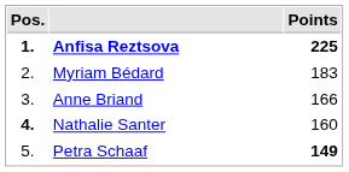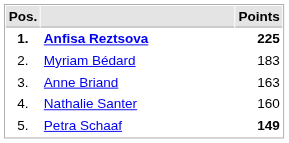Anne Briand | Points: 166 -> 163
Nathalie Santer | Pos.: bold -> normal
